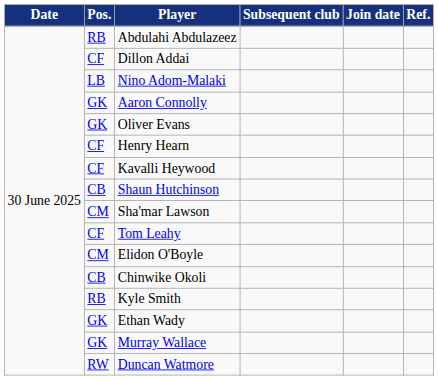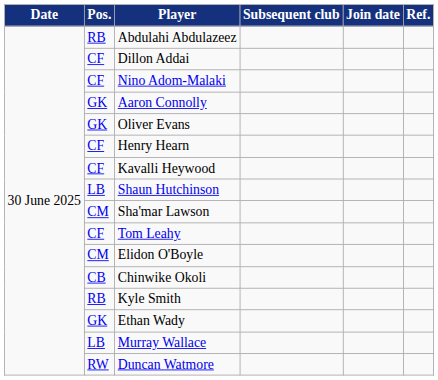Nino Adom-Malaki | Pos.: LB -> CF
Shaun Hutchinson | Pos.: CB -> LB
Murray Wallace | Pos.: GK -> LB
